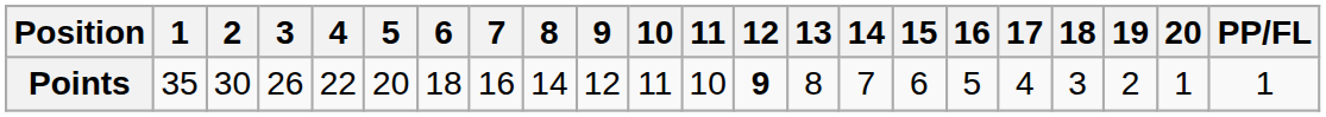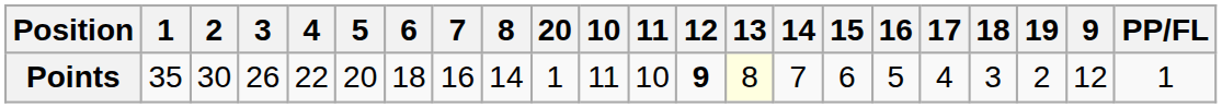columns swapped: 9 <-> 20
Points | 13: no background -> lightyellow background
